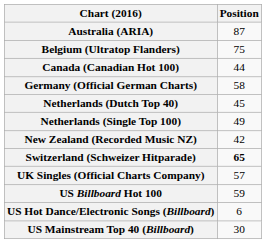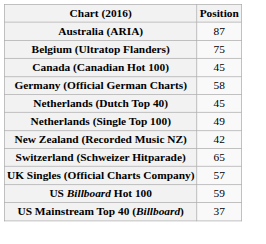Canada (Canadian Hot 100) | Position: 44 -> 45
Switzerland (Schweizer Hitparade) | Position: bold -> normal
- row: US Hot Dance/Electronic Songs (Billboard) | 6
US Mainstream Top 40 (Billboard) | Position: 30 -> 37
